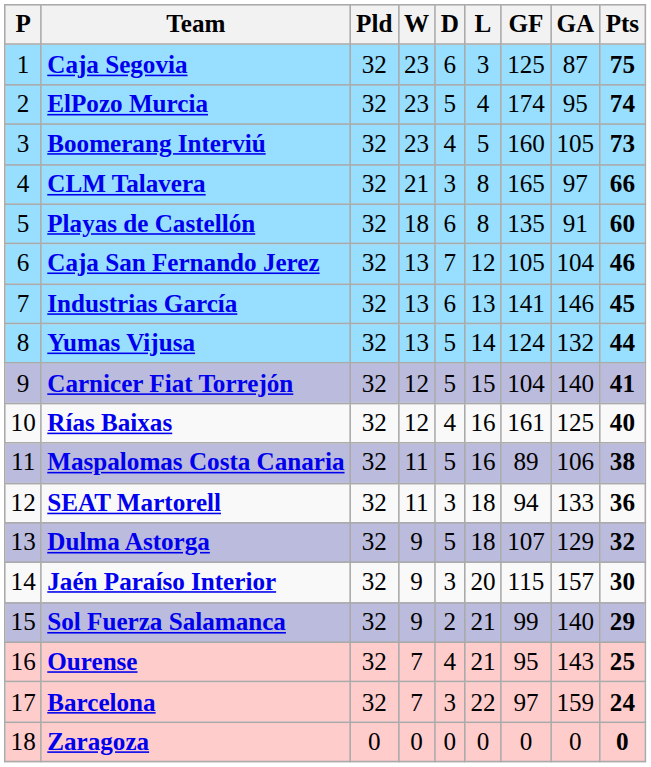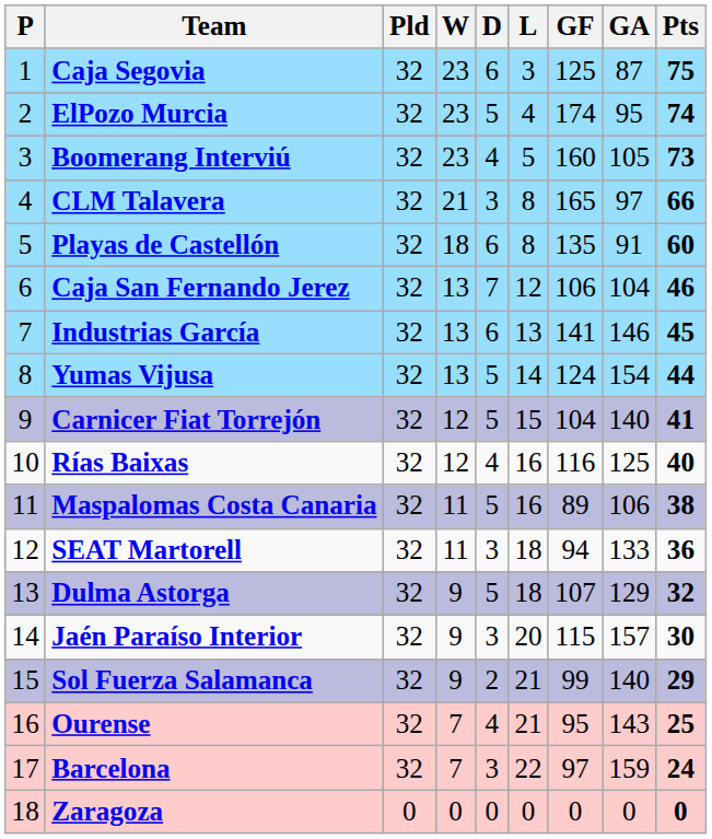Caja San Fernando Jerez | GF: 105 -> 106
Yumas Vijusa | GA: 132 -> 154
Rías Baixas | GF: 161 -> 116
